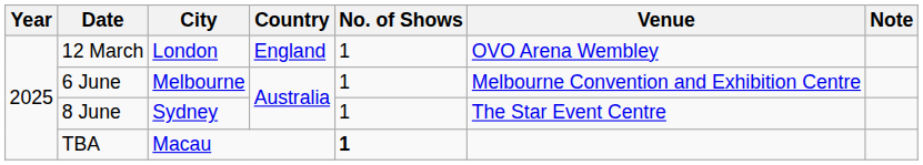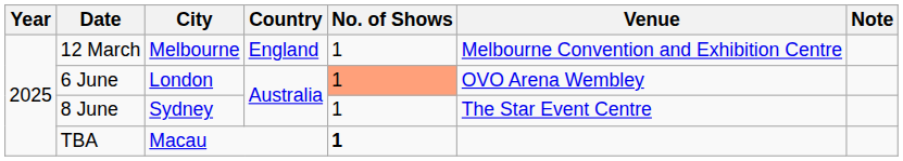12 March | City: London -> Melbourne
12 March | Venue: OVO Arena Wembley -> Melbourne Convention and Exhibition Centre
6 June | City: Melbourne -> London
6 June | No. of Shows: no background -> lightsalmon background
6 June | Venue: Melbourne Convention and Exhibition Centre -> OVO Arena Wembley
